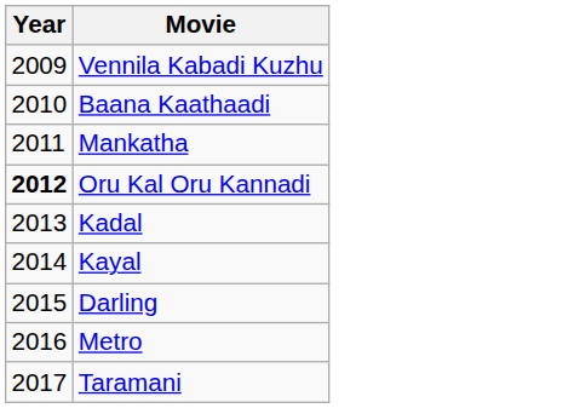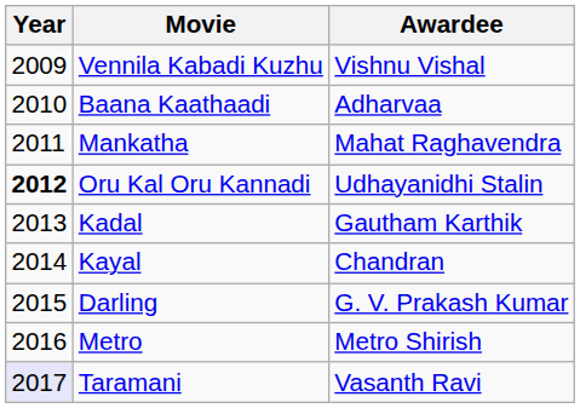+ column: Awardee | Vishnu Vishal | Adharvaa | Mahat Raghavendra | Udhayanidhi Stalin | Gautham Karthik | Chandran | G. V. Prakash Kumar | Metro Shirish | Vasanth Ravi
Taramani | Year: no background -> lavender background
